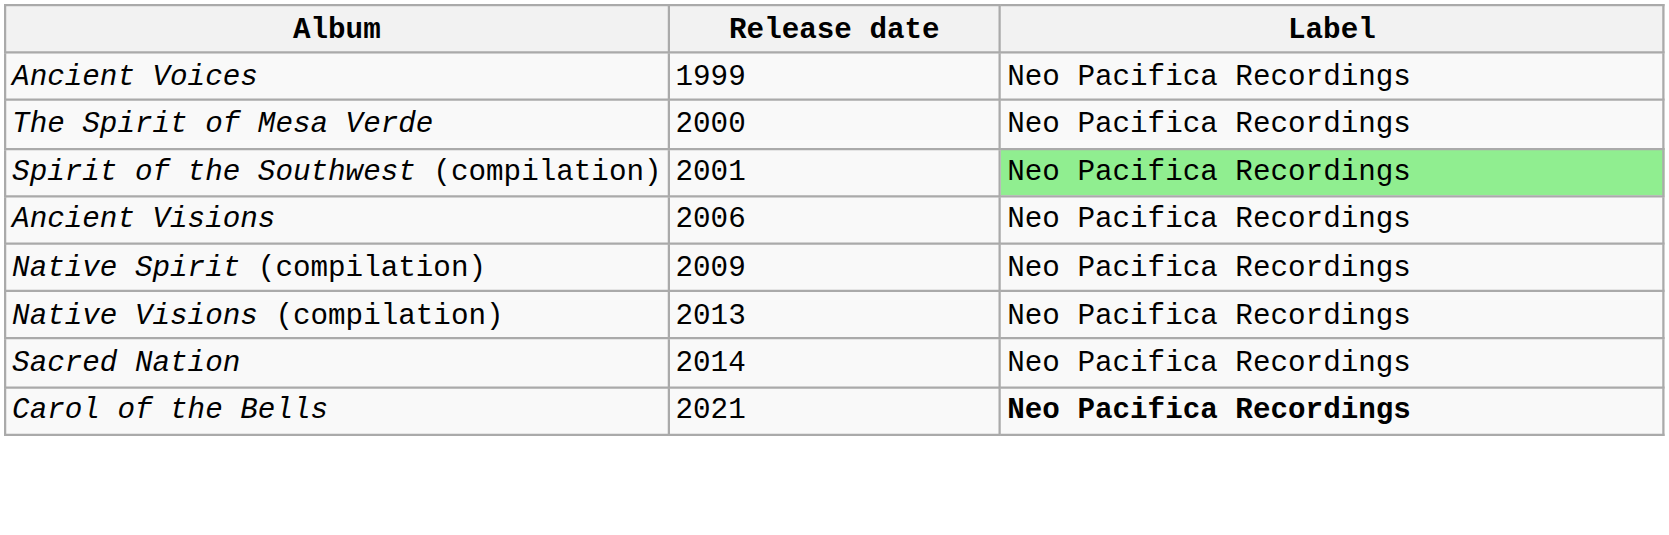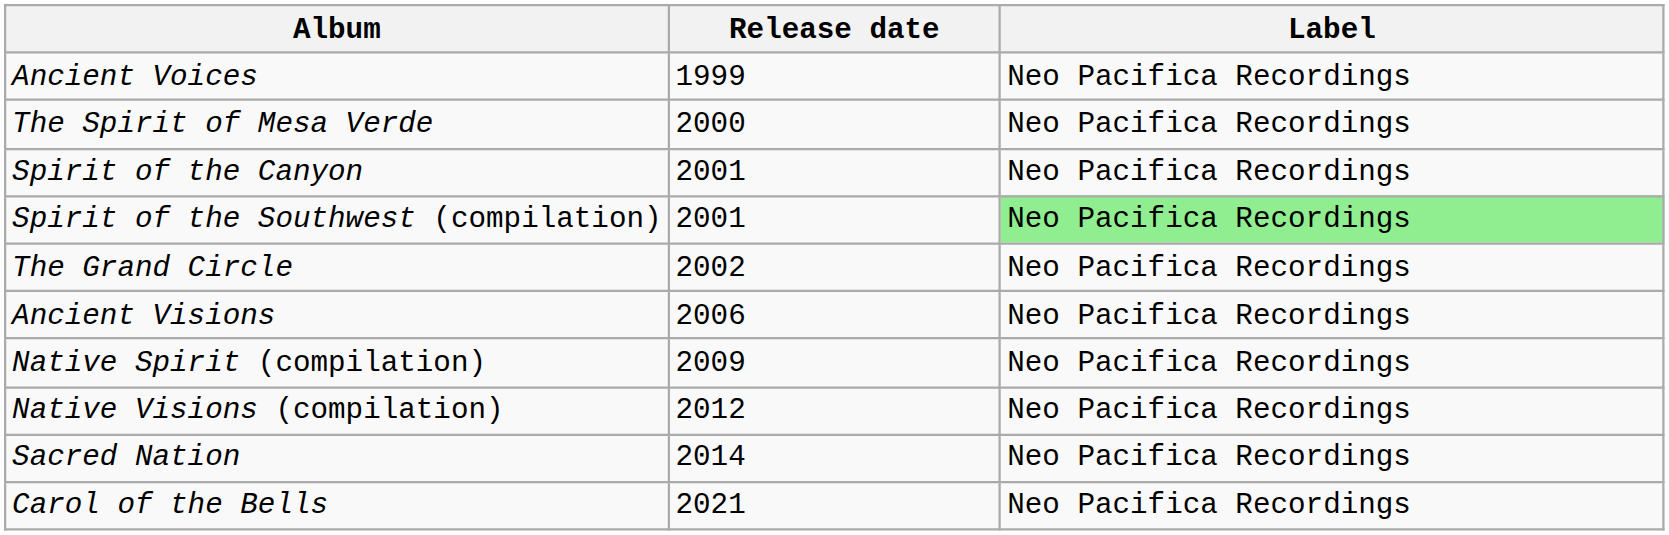+ row: Spirit of the Canyon | 2001 | Neo Pacifica Recordings
+ row: The Grand Circle | 2002 | Neo Pacifica Recordings
Native Visions (compilation) | Release date: 2013 -> 2012
Carol of the Bells | Label: bold -> normal
